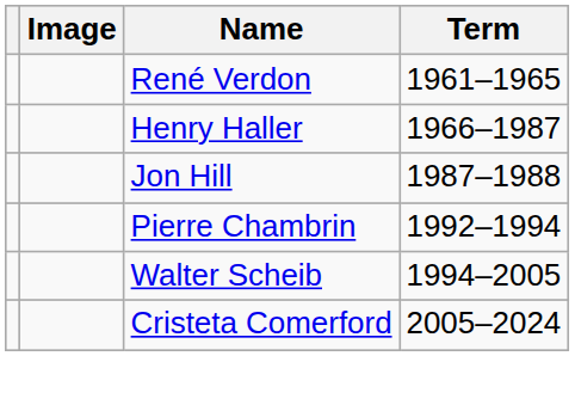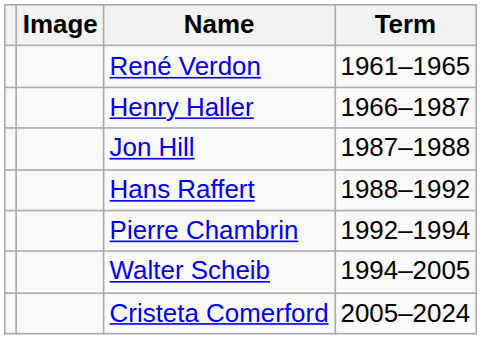+ row: Hans Raffert | 1988–1992
